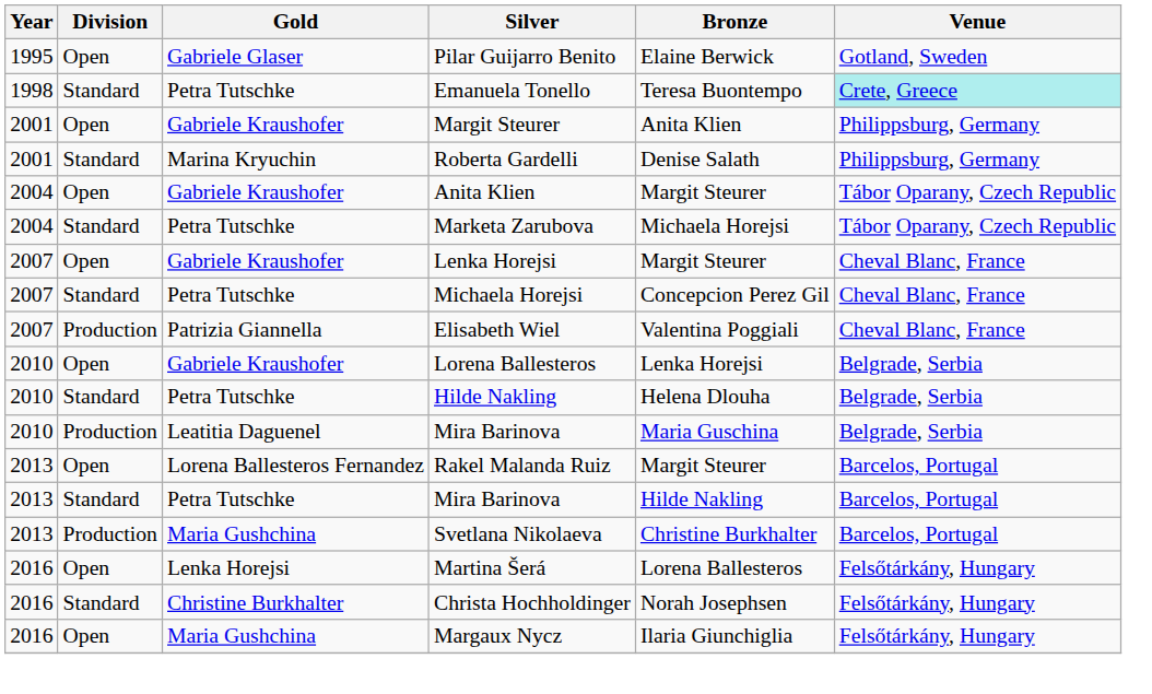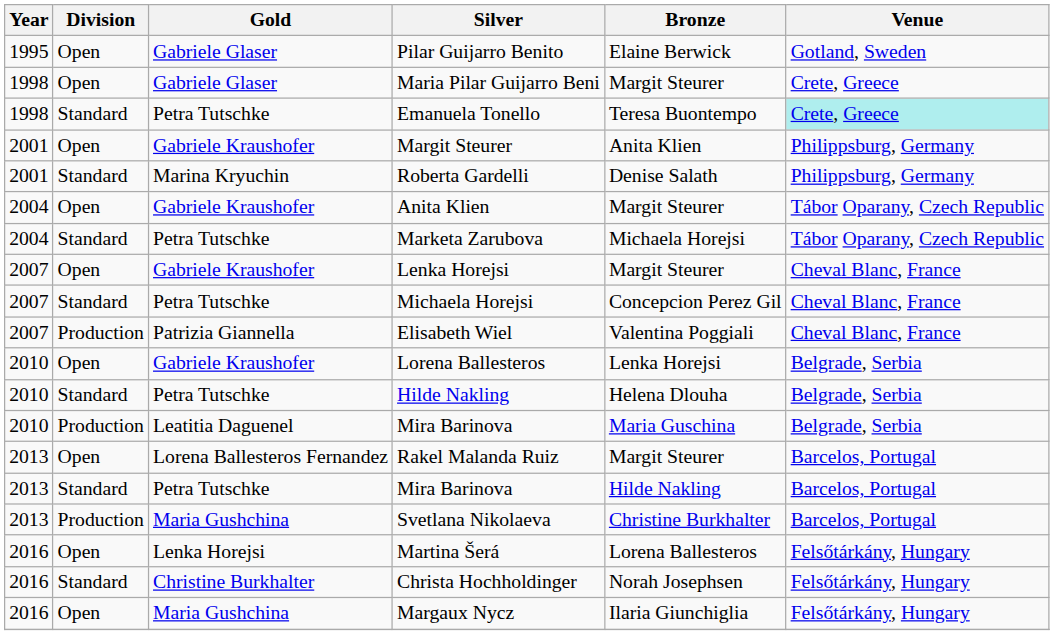+ row: 1998 | Open | Gabriele Glaser | Maria Pilar Guijarro Beni | Margit Steurer | Crete, Greece
